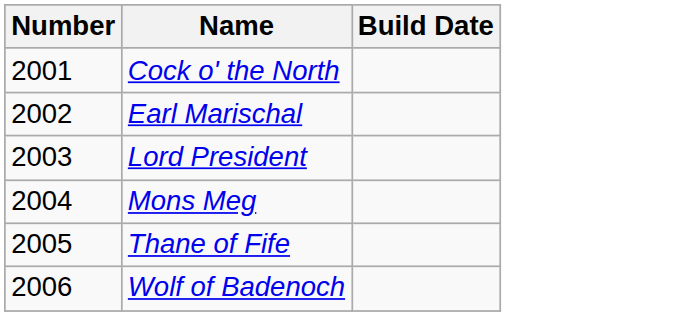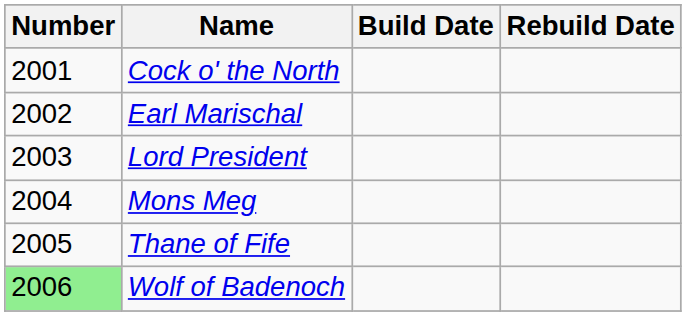+ column: Rebuild Date
Wolf of Badenoch | Number: no background -> lightgreen background
